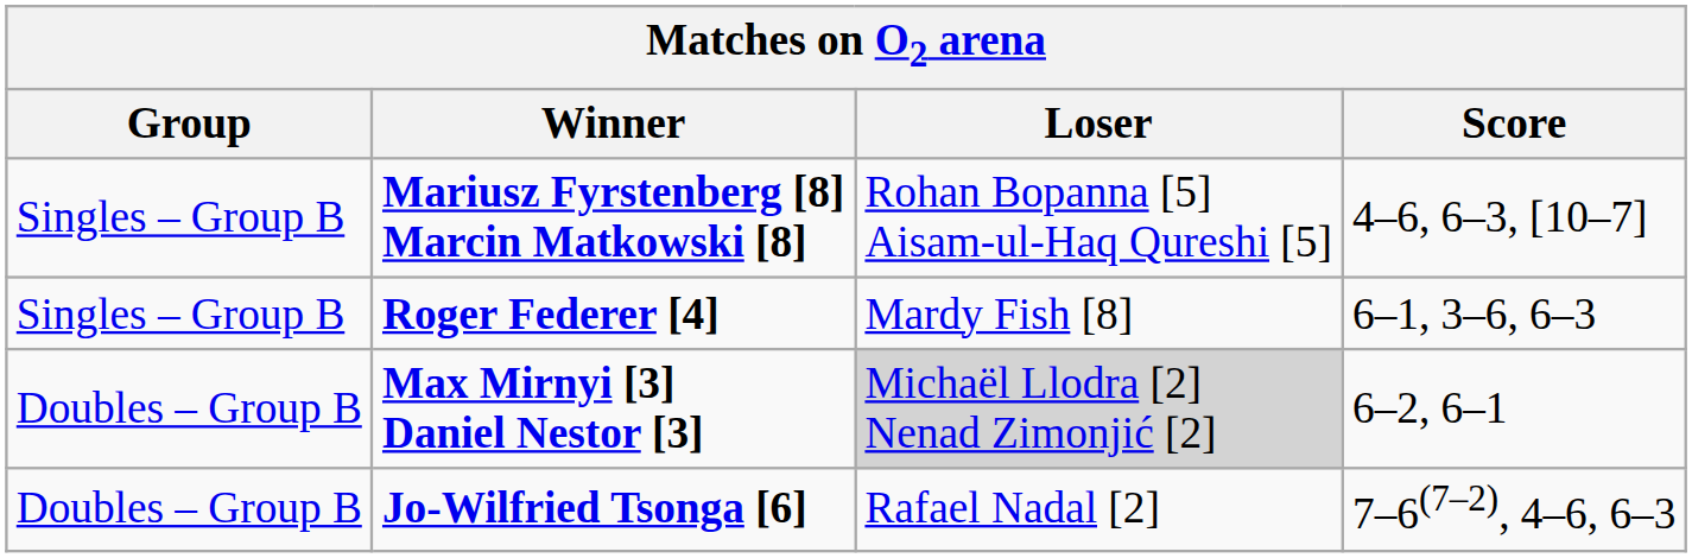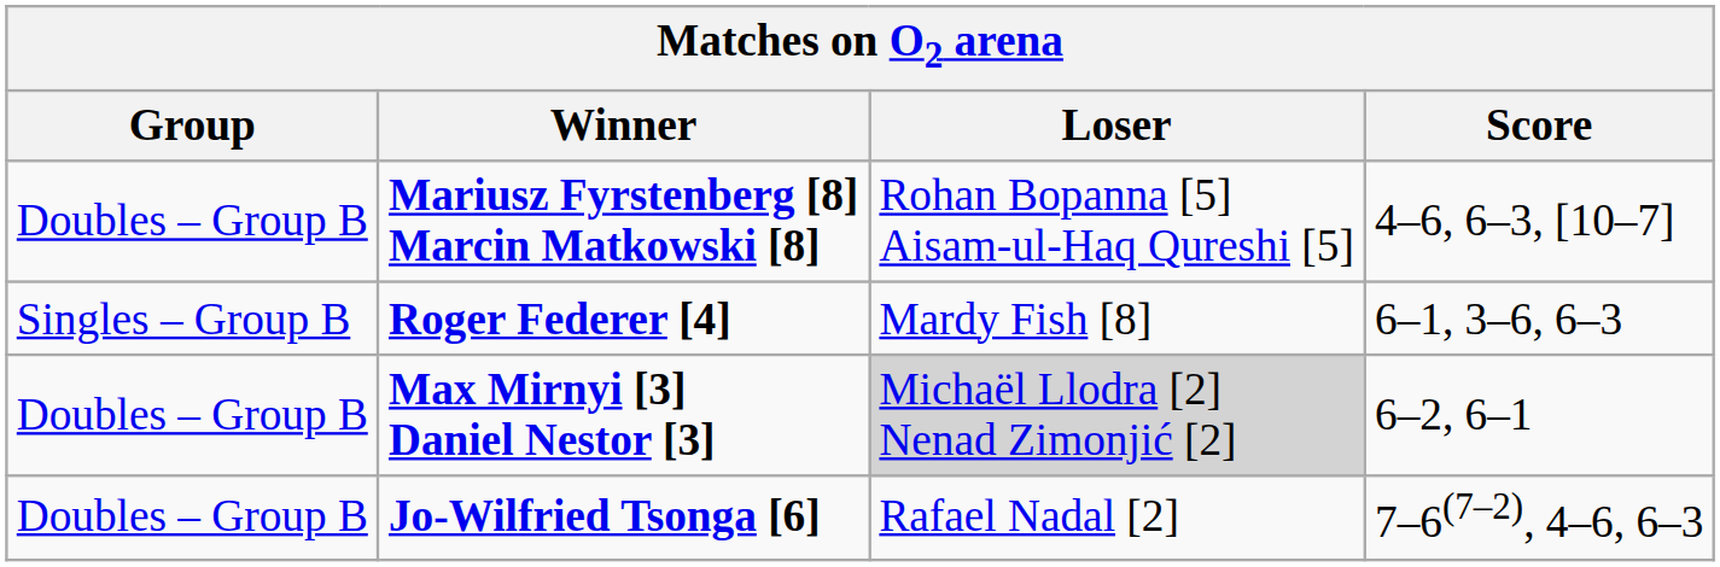Mariusz Fyrstenberg [8] Marcin Matkowski [8] | Group: Singles – Group B -> Doubles – Group B
